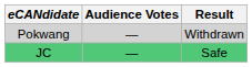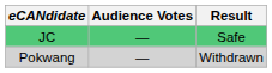rows swapped: JC <-> Pokwang
